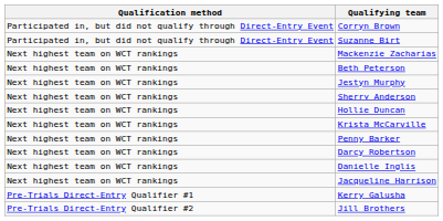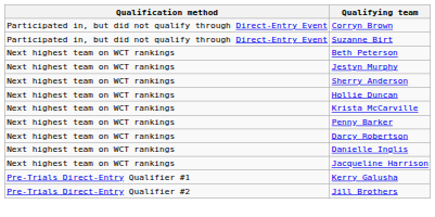- row: Next highest team on WCT rankings | Mackenzie Zacharias
